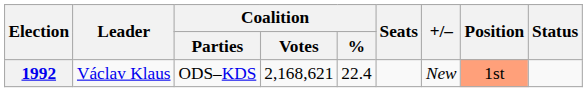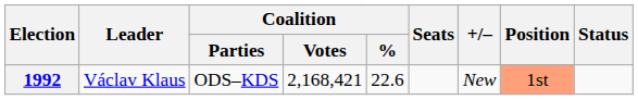1992 | Coalition / Votes: 2,168,621 -> 2,168,421
1992 | Coalition / %: 22.4 -> 22.6
